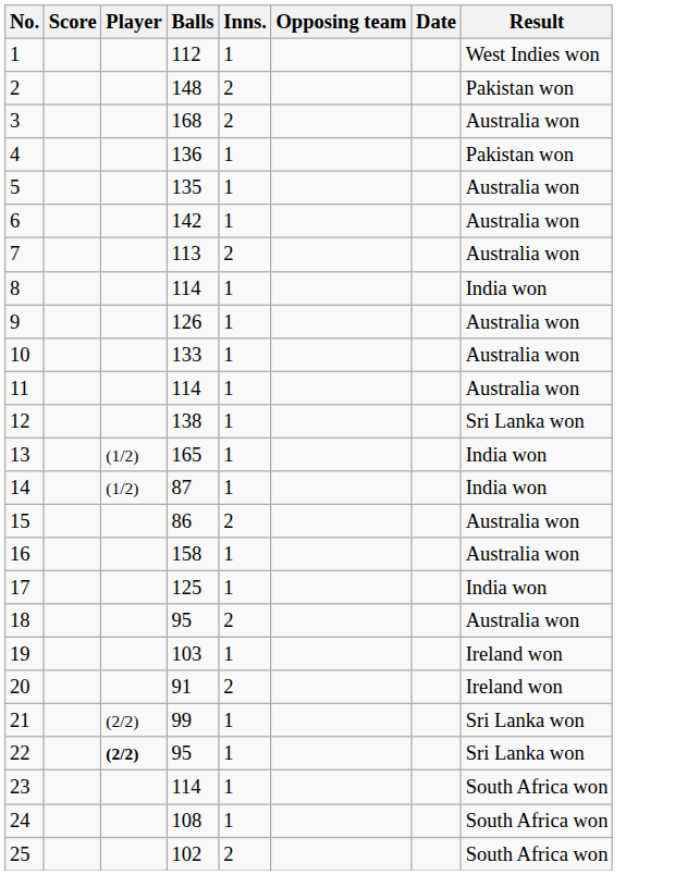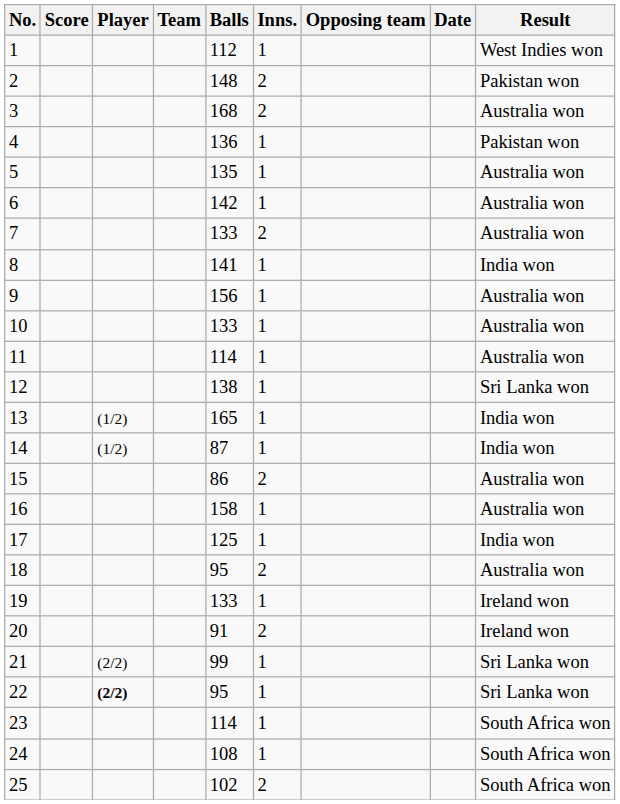+ column: Team
7 | Balls: 113 -> 133
8 | Balls: 114 -> 141
9 | Balls: 126 -> 156
19 | Balls: 103 -> 133
